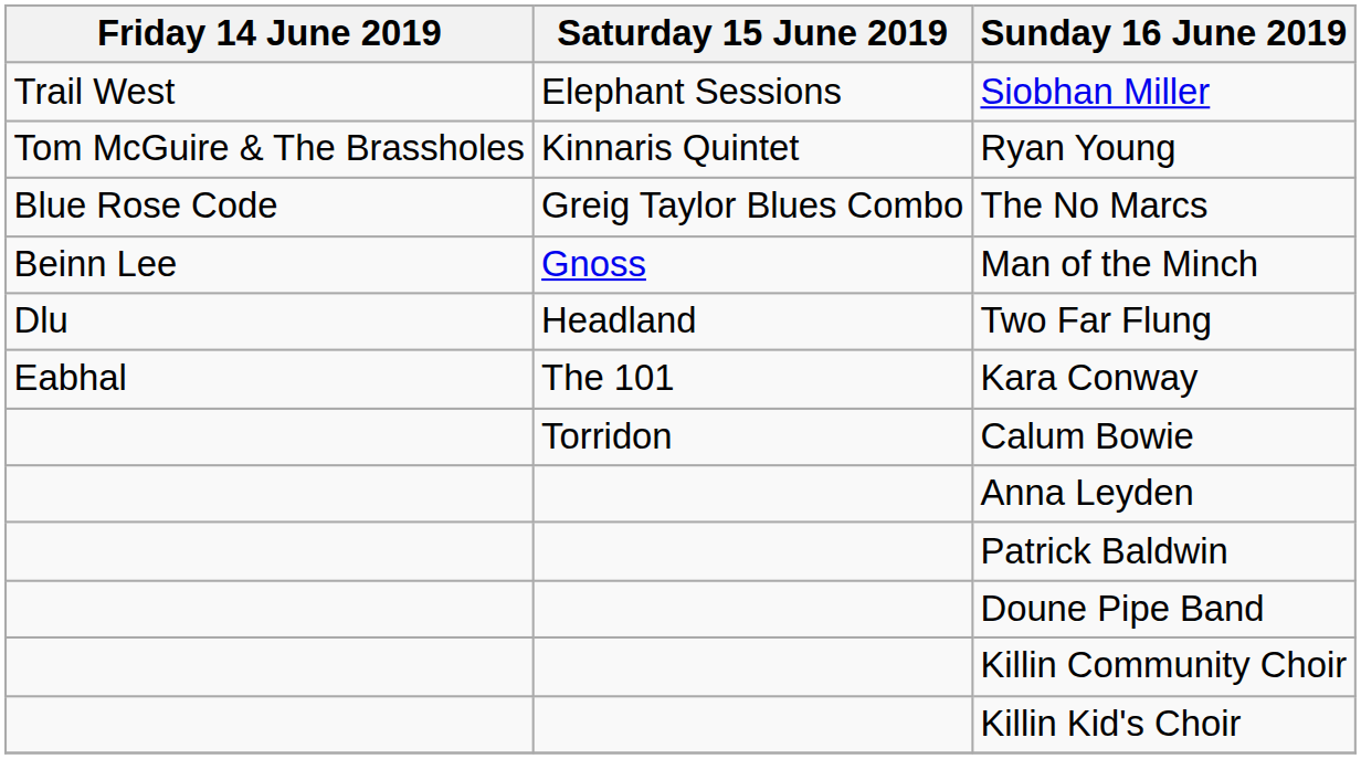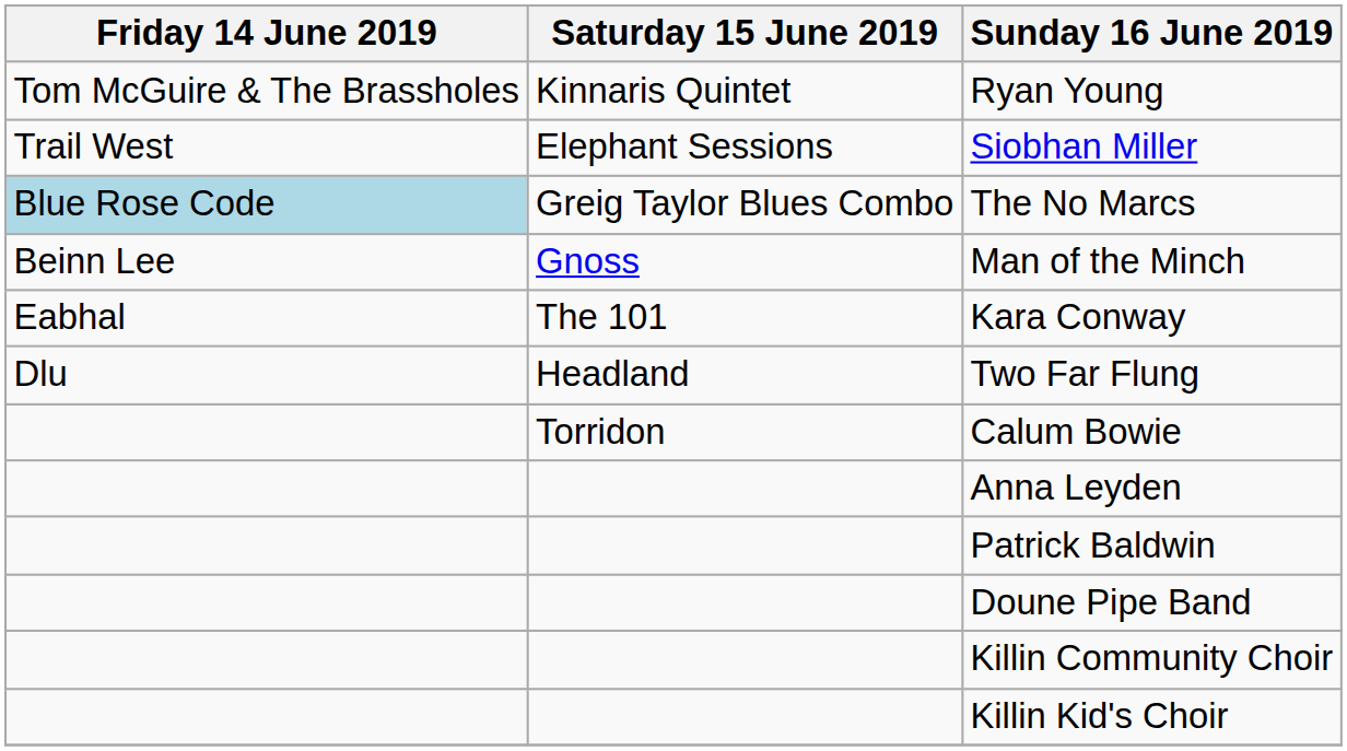rows swapped: Siobhan Miller <-> Ryan Young
The No Marcs | Friday 14 June 2019: no background -> lightblue background
rows swapped: Kara Conway <-> Two Far Flung
